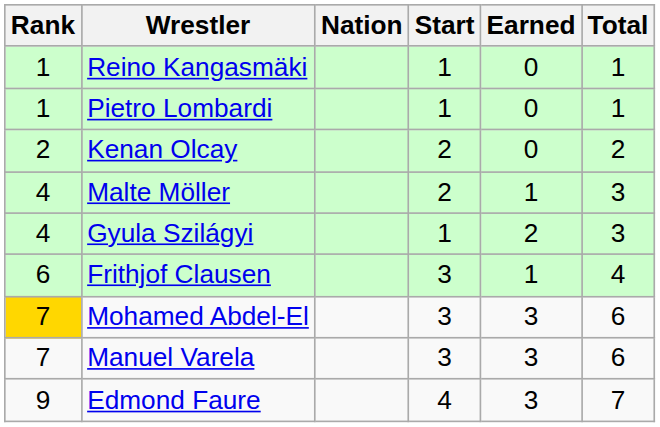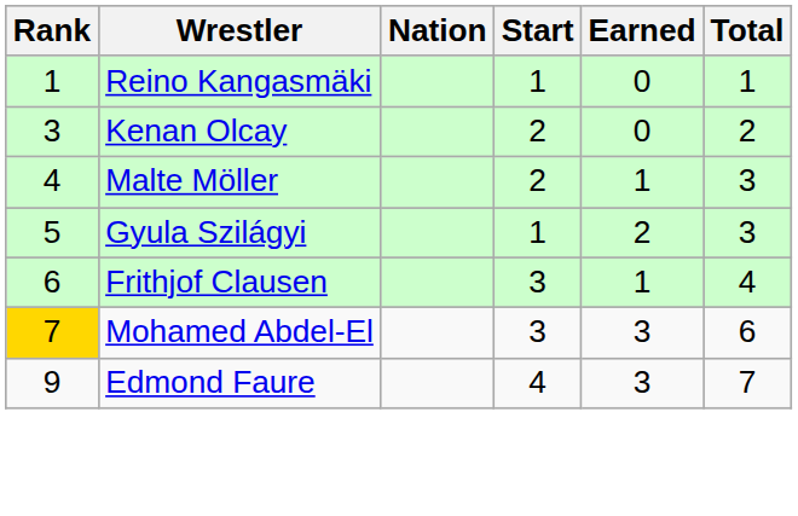- row: 1 | Pietro Lombardi | 1 | 0 | 1
Kenan Olcay | Rank: 2 -> 3
Gyula Szilágyi | Rank: 4 -> 5
- row: 7 | Manuel Varela | 3 | 3 | 6
